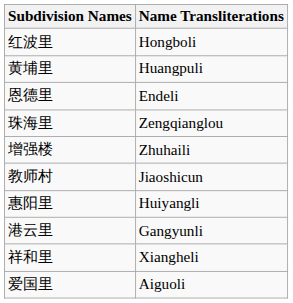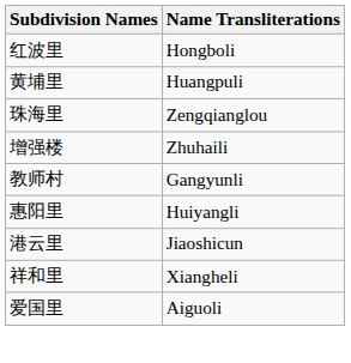- row: 恩德里 | Endeli
教师村 | Name Transliterations: Jiaoshicun -> Gangyunli
港云里 | Name Transliterations: Gangyunli -> Jiaoshicun
